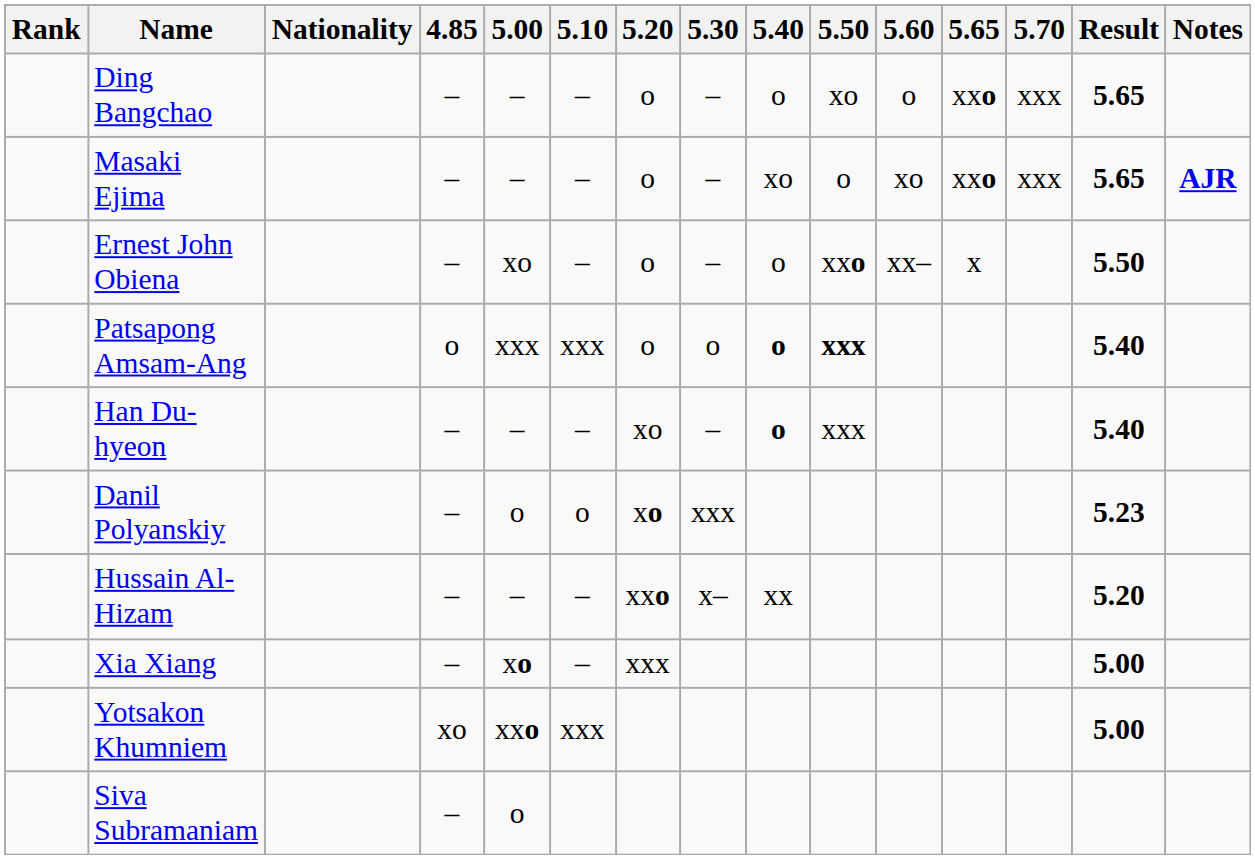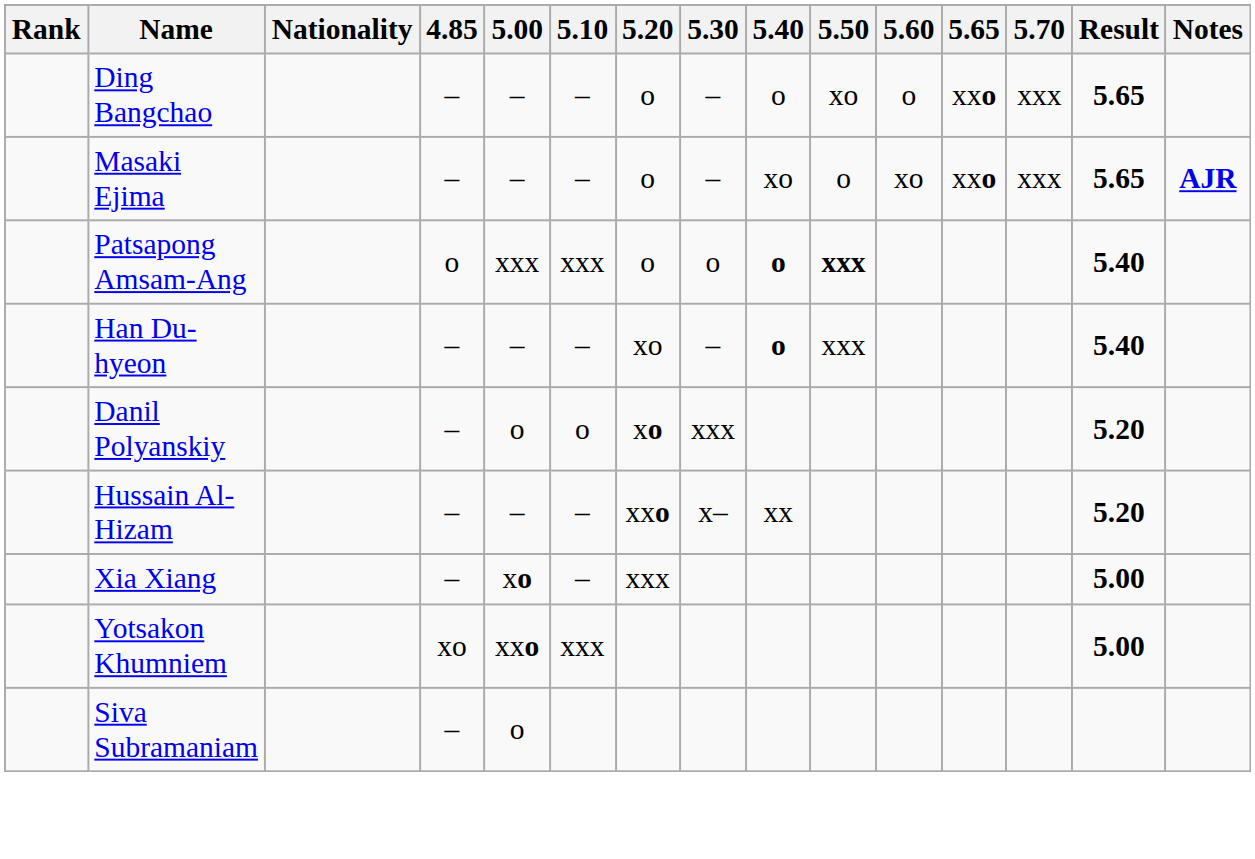- row: Ernest John Obiena | – | xo | – | o | – | o | xxo | xx– | x | 5.50
Danil Polyanskiy | Result: 5.23 -> 5.20
